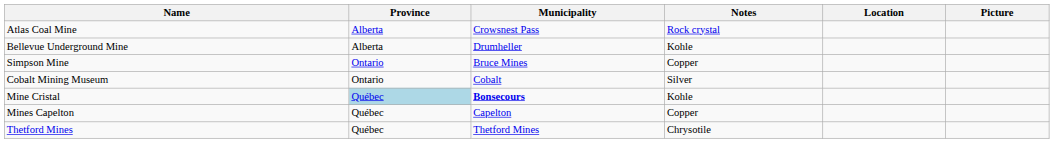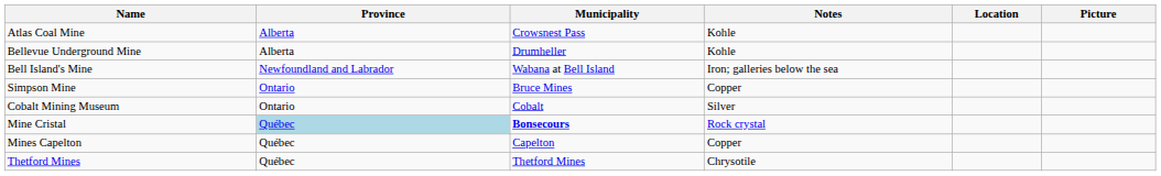Atlas Coal Mine | Notes: Rock crystal -> Kohle
+ row: Bell Island's Mine | Newfoundland and Labrador | Wabana at Bell Island | Iron; galleries below the sea
Mine Cristal | Notes: Kohle -> Rock crystal
